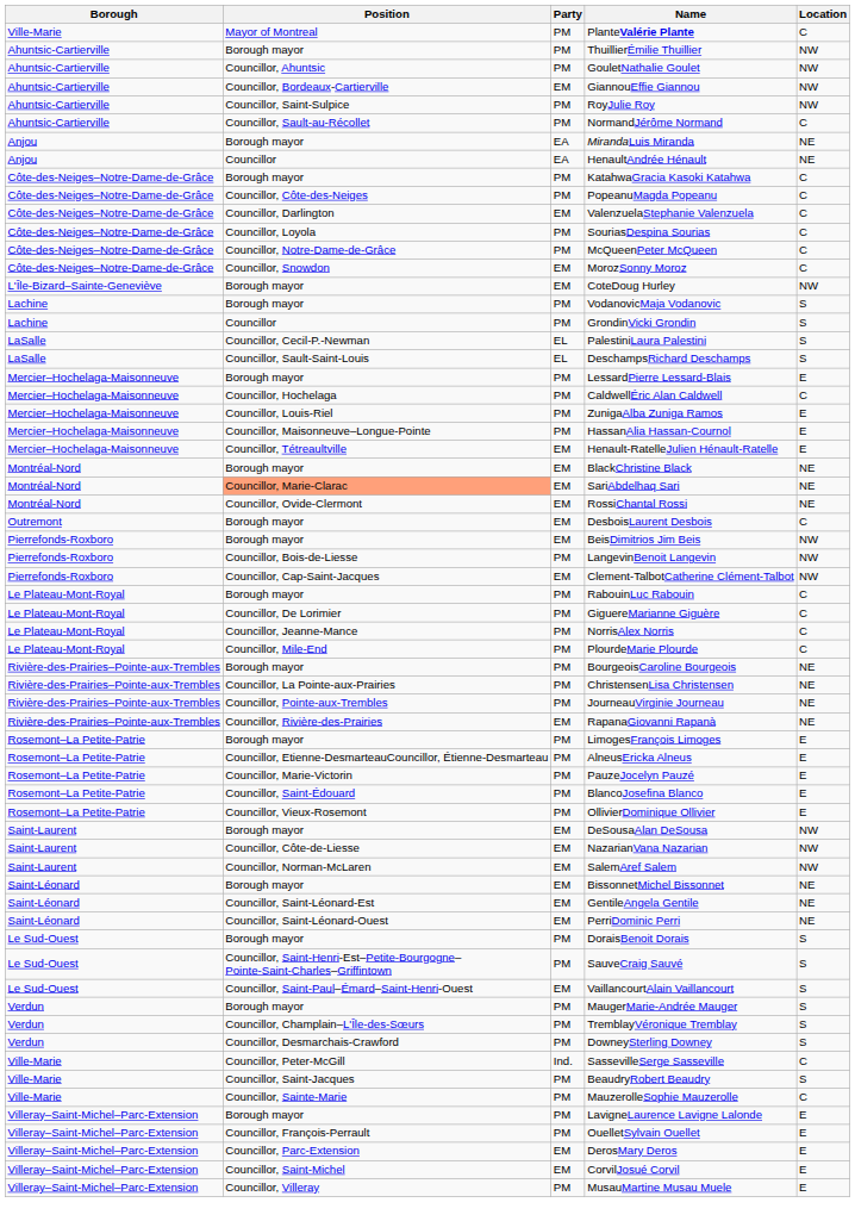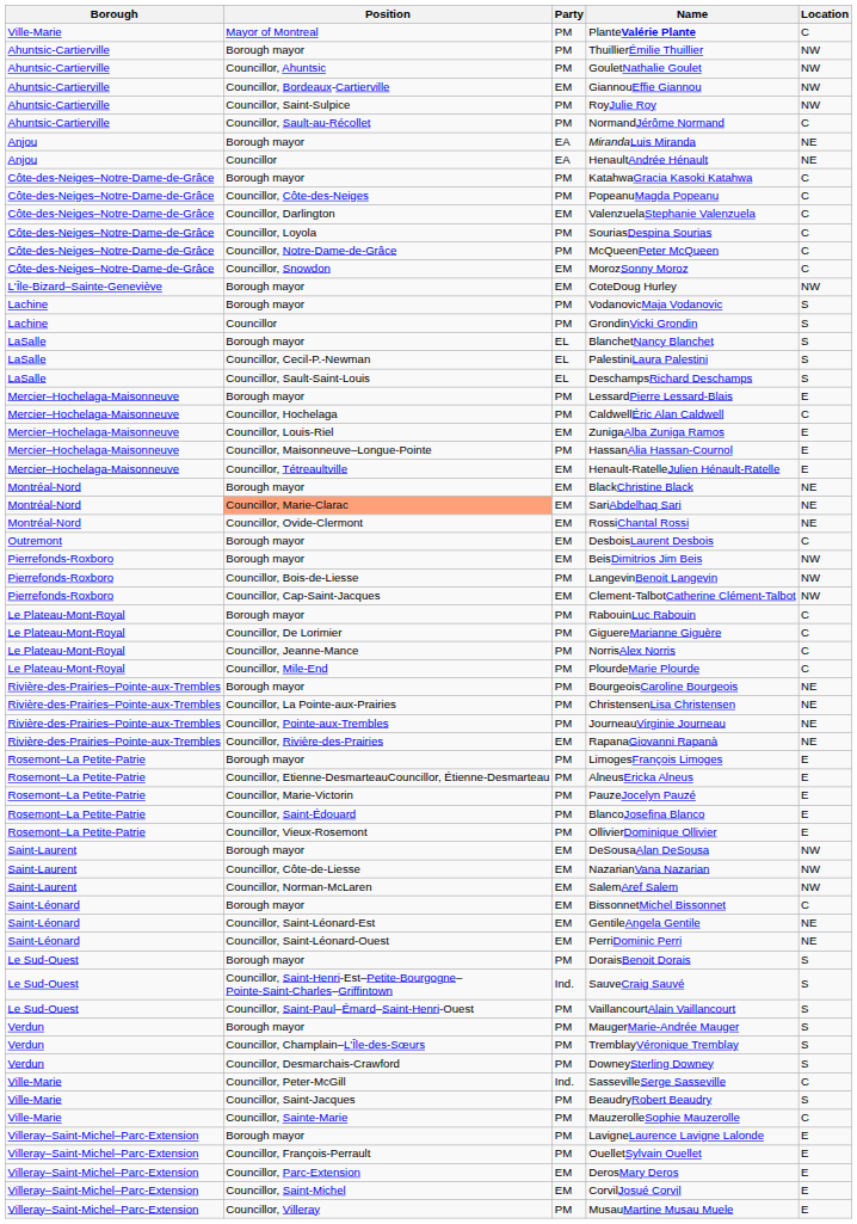+ row: LaSalle | Borough mayor | EL | BlanchetNancy Blanchet | S
ZunigaAlba Zuniga Ramos | Party: PM -> EM
BissonnetMichel Bissonnet | Location: NE -> C
SauveCraig Sauvé | Party: PM -> Ind.
VaillancourtAlain Vaillancourt | Party: EM -> PM
